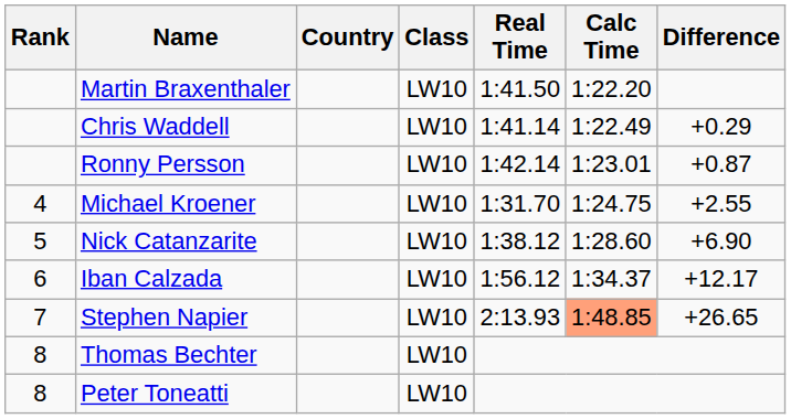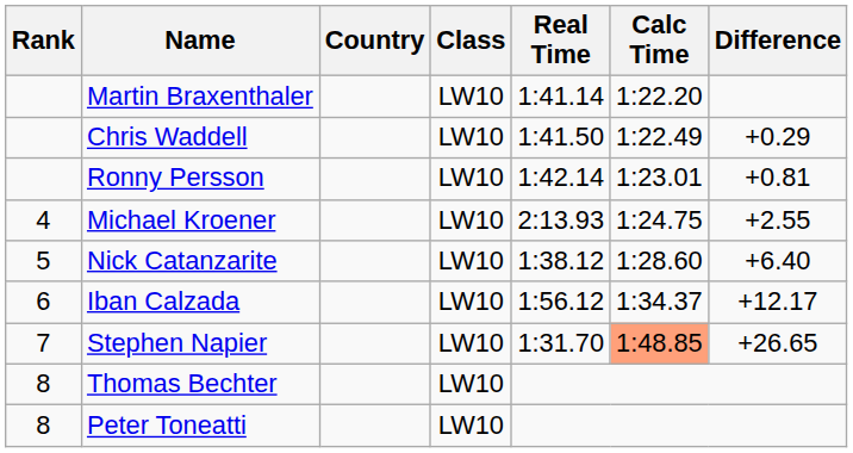Martin Braxenthaler | Real Time: 1:41.50 -> 1:41.14
Chris Waddell | Real Time: 1:41.14 -> 1:41.50
Ronny Persson | Difference: +0.87 -> +0.81
Michael Kroener | Real Time: 1:31.70 -> 2:13.93
Nick Catanzarite | Difference: +6.90 -> +6.40
Stephen Napier | Real Time: 2:13.93 -> 1:31.70
